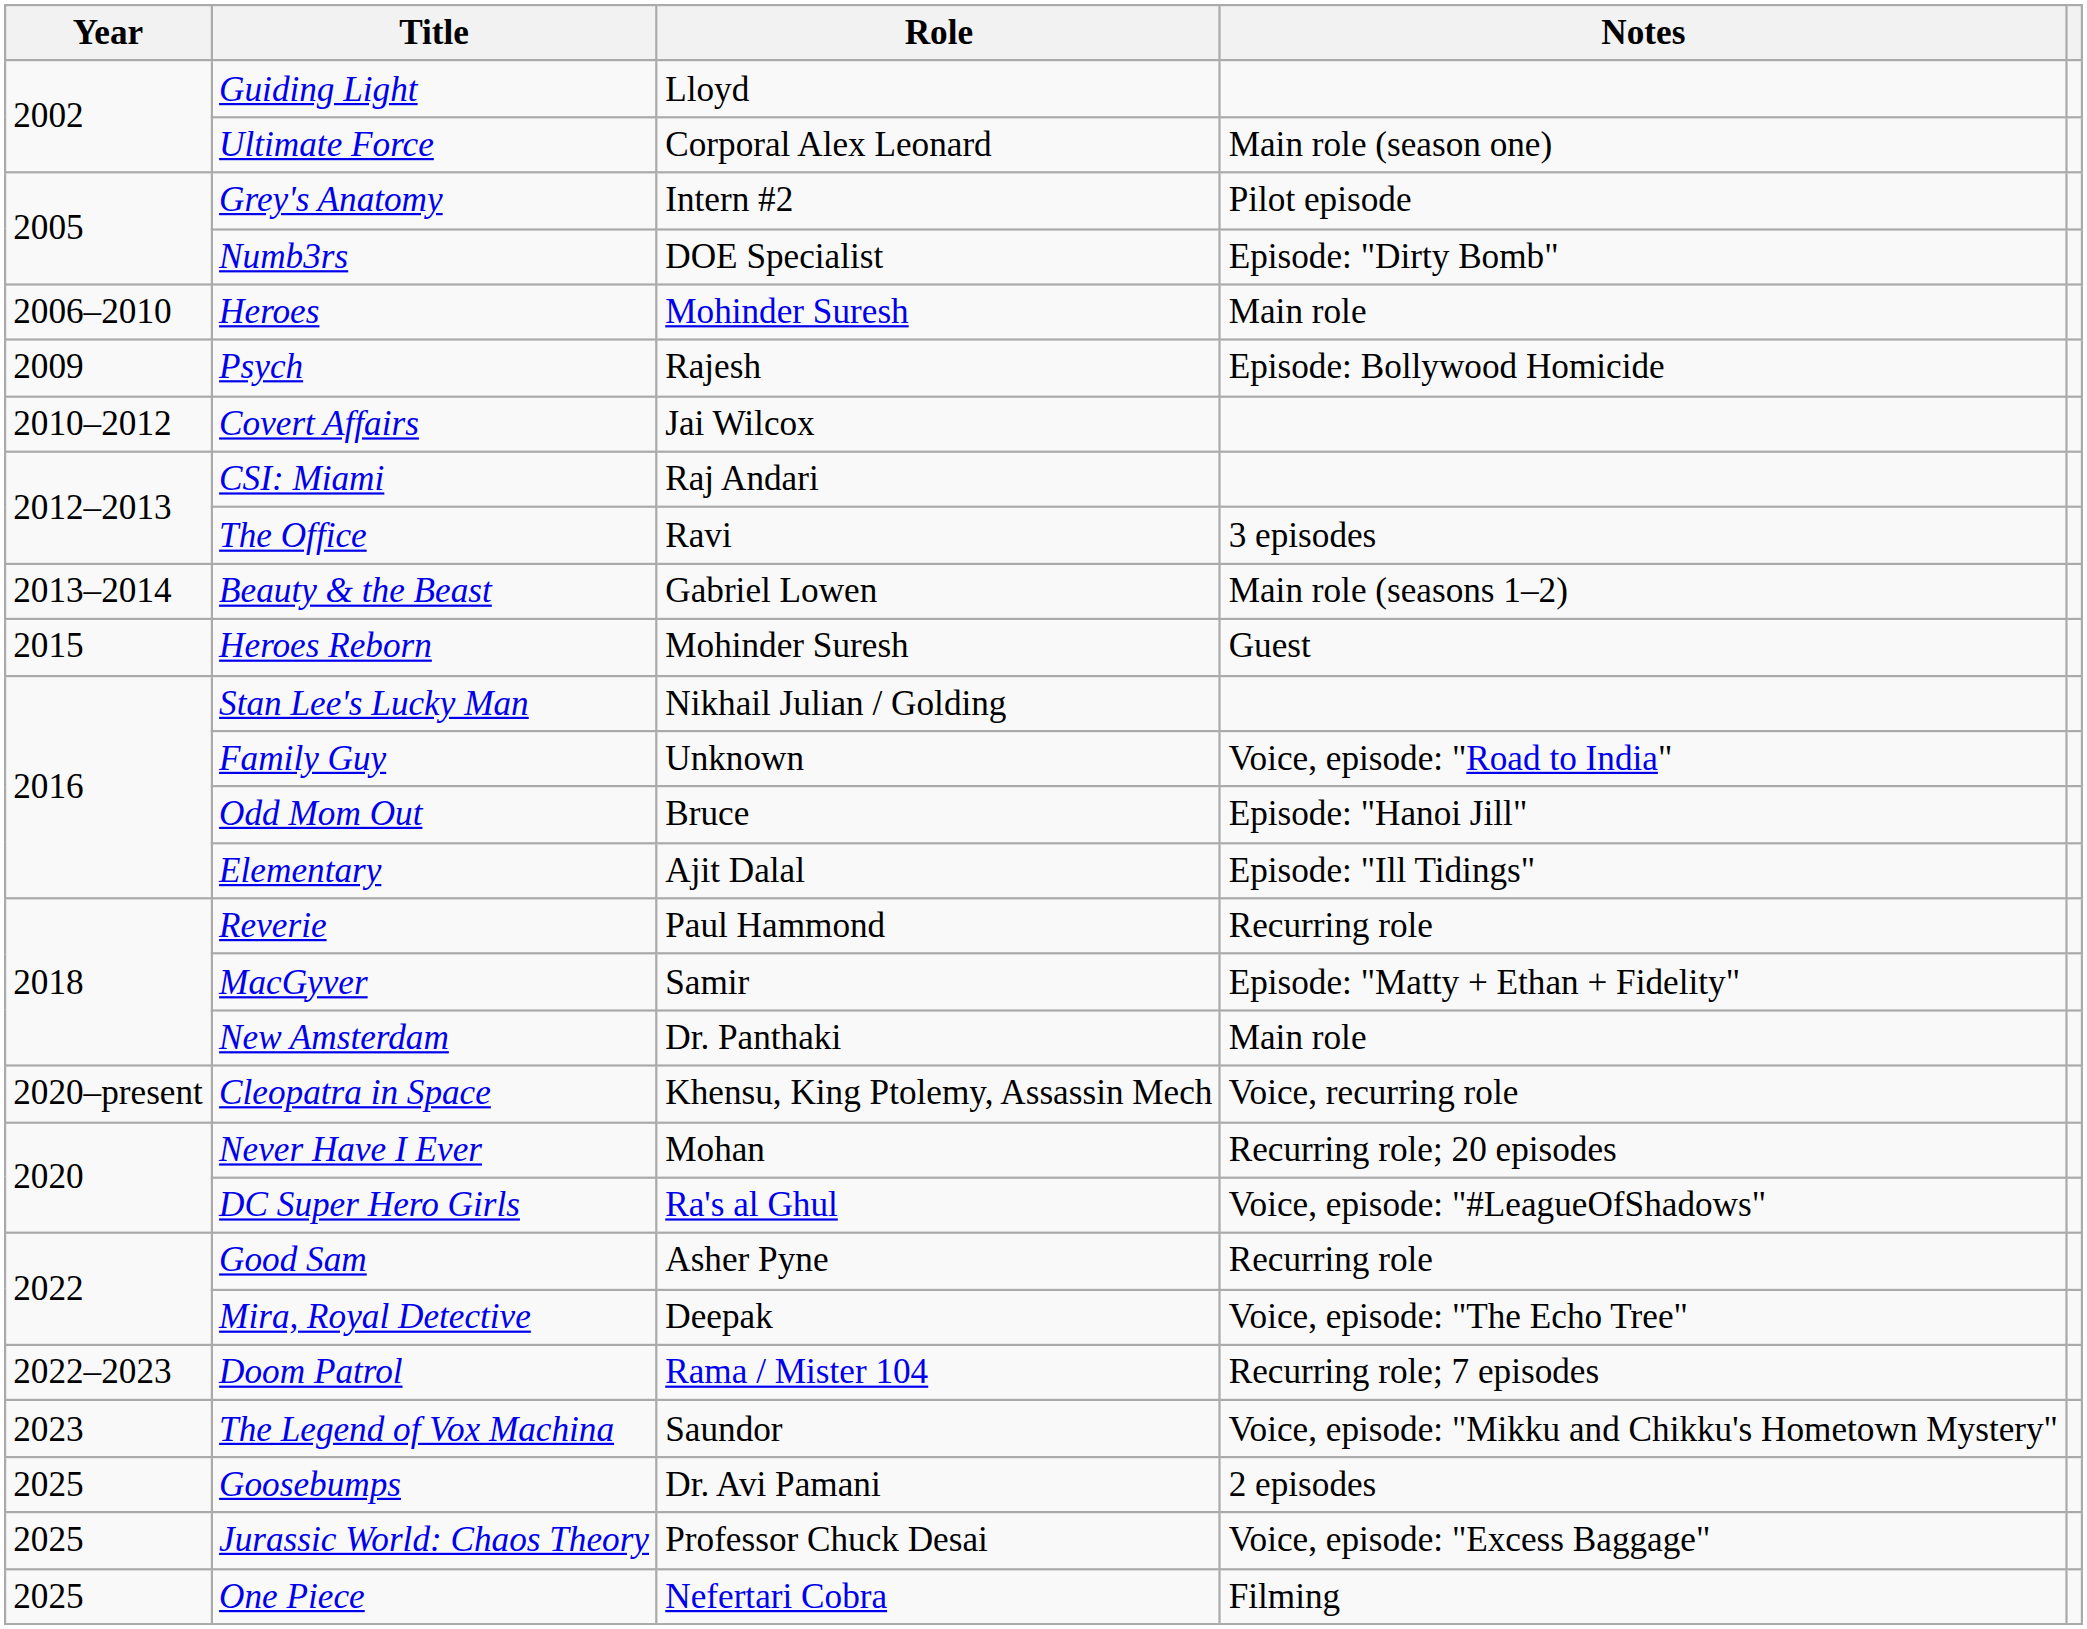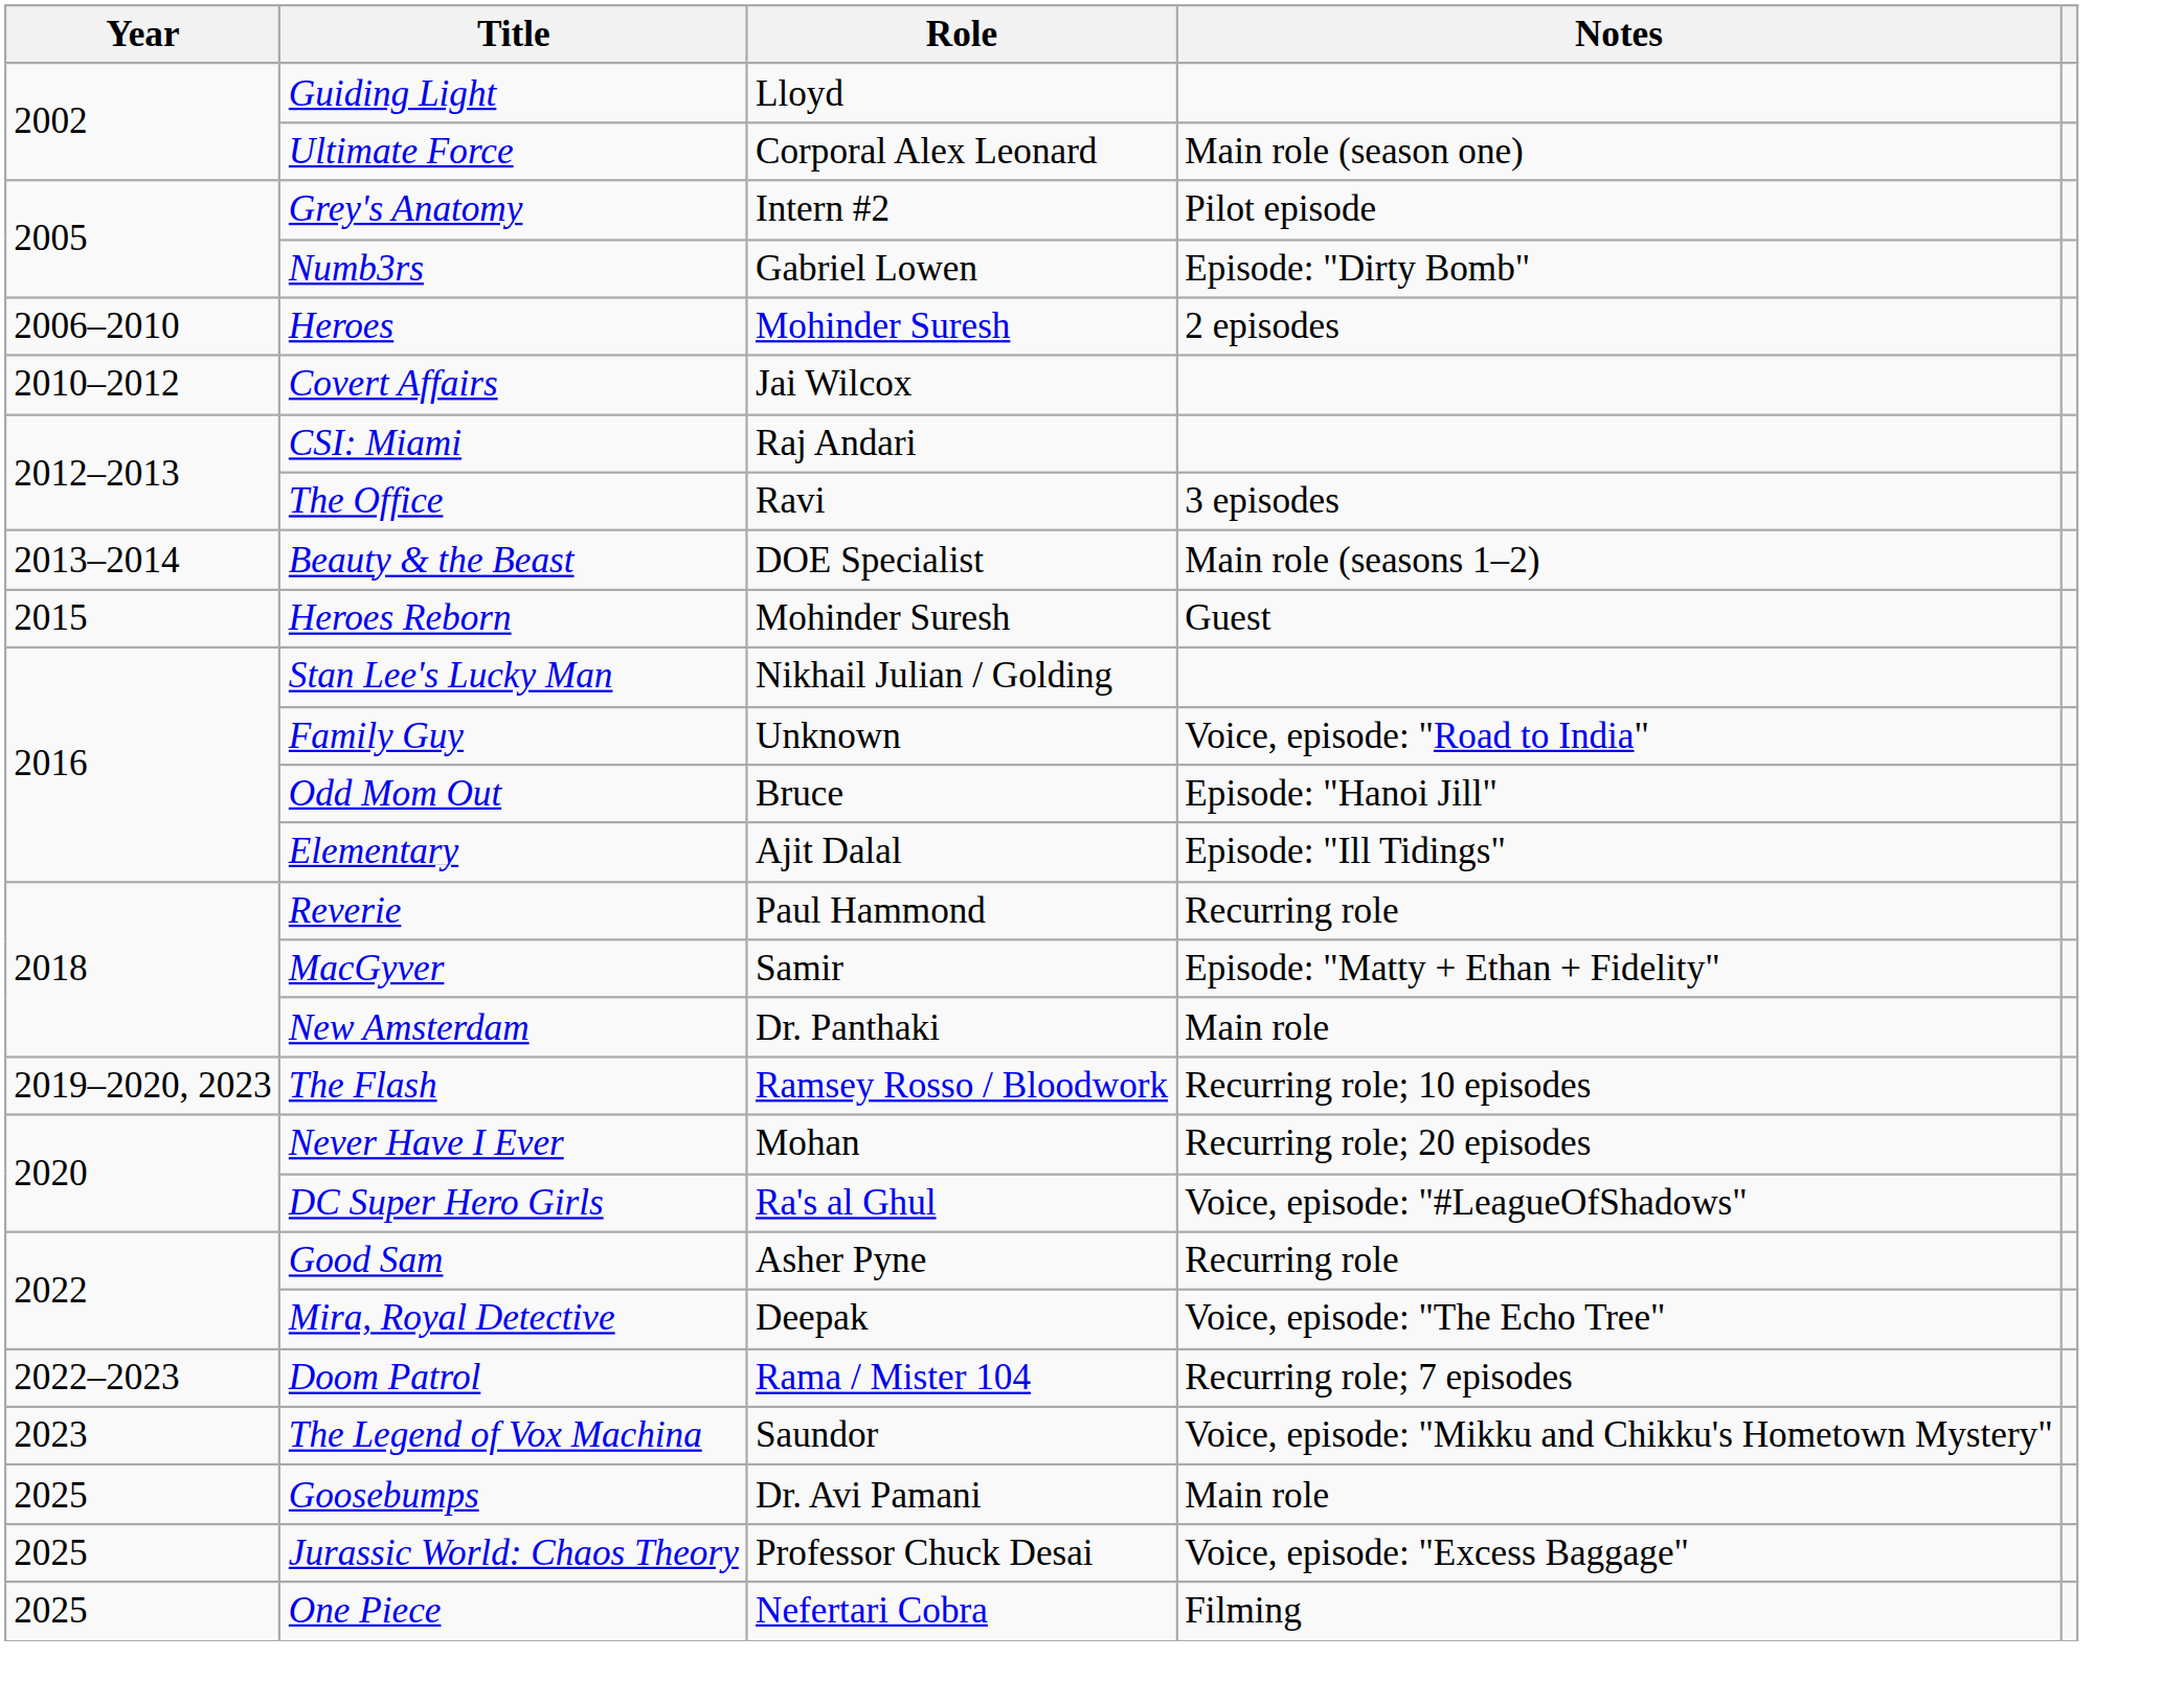Numb3rs | Role: DOE Specialist -> Gabriel Lowen
Heroes | Notes: Main role -> 2 episodes
- row: 2009 | Psych | Rajesh | Episode: Bollywood Homicide
Beauty & the Beast | Role: Gabriel Lowen -> DOE Specialist
+ row: 2019–2020, 2023 | The Flash | Ramsey Rosso / Bloodwork | Recurring role; 10 episodes
- row: 2020–present | Cleopatra in Space | Khensu, King Ptolemy, Assassin Mech | Voice, recurring role
Goosebumps | Notes: 2 episodes -> Main role
